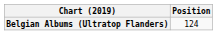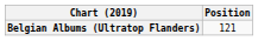Belgian Albums (Ultratop Flanders) | Position: 124 -> 121
